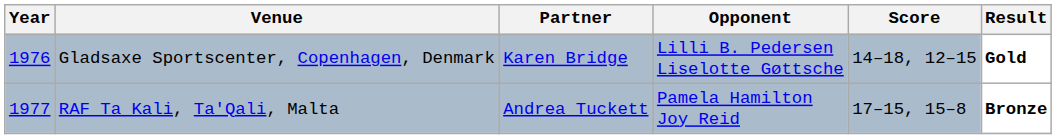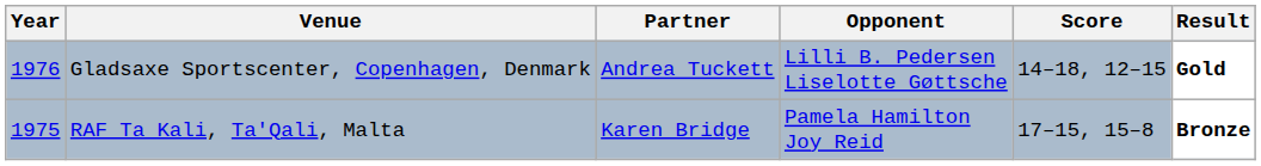Gladsaxe Sportscenter, Copenhagen, Denmark | Partner: Karen Bridge -> Andrea Tuckett
RAF Ta Kali, Ta'Qali, Malta | Year: 1977 -> 1975
RAF Ta Kali, Ta'Qali, Malta | Partner: Andrea Tuckett -> Karen Bridge
